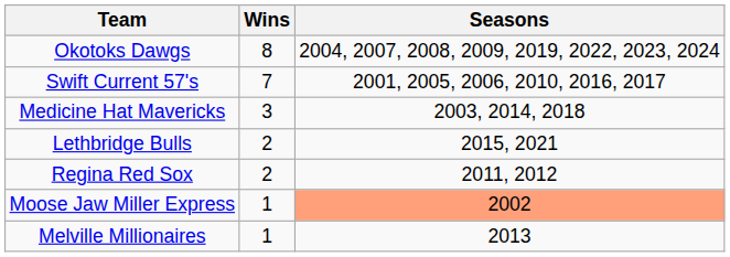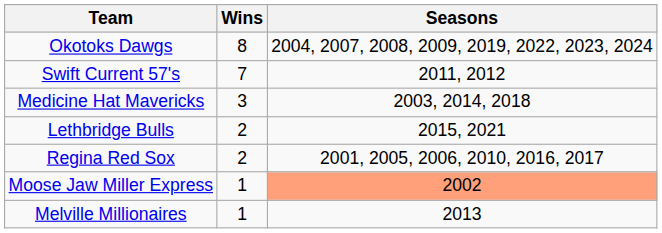Swift Current 57's | Seasons: 2001, 2005, 2006, 2010, 2016, 2017 -> 2011, 2012
Regina Red Sox | Seasons: 2011, 2012 -> 2001, 2005, 2006, 2010, 2016, 2017
